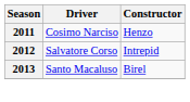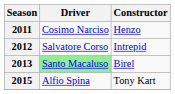2013 | Driver: no background -> lightgreen background
+ row: 2015 | Alfio Spina | Tony Kart
